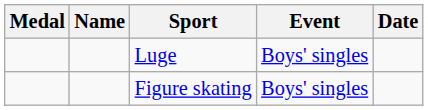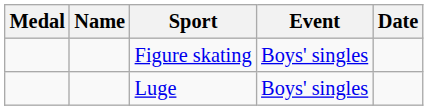rows swapped: Luge <-> Figure skating
